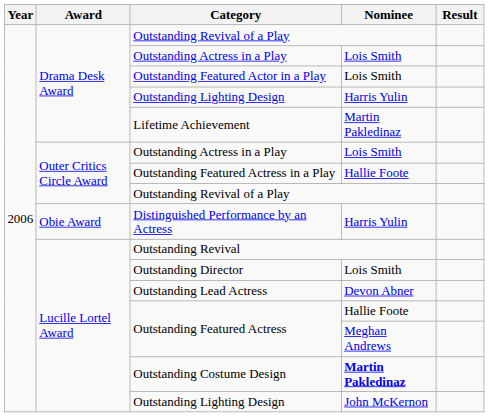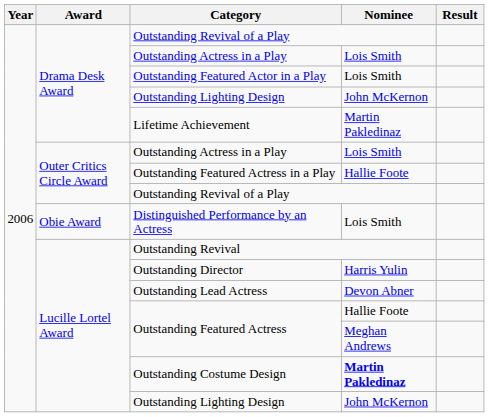Drama Desk Award / Outstanding Lighting Design | Nominee: Harris Yulin -> John McKernon
Distinguished Performance by an Actress | Nominee: Harris Yulin -> Lois Smith
Outstanding Director | Nominee: Lois Smith -> Harris Yulin
